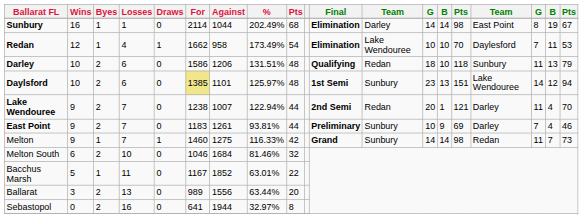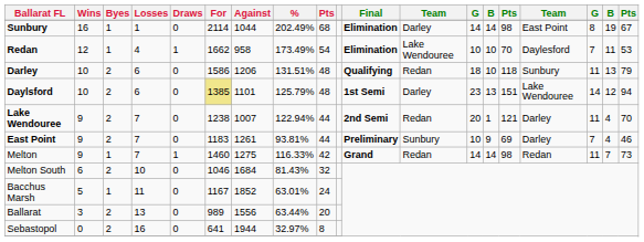Daylsford | %: 125.97% -> 125.79%
Daylsford | column 12: Sunbury -> Darley
Melton | column 12: Sunbury -> Redan
Melton South | %: 81.46% -> 81.43%
Bacchus Marsh | column 9: 22 -> 24
